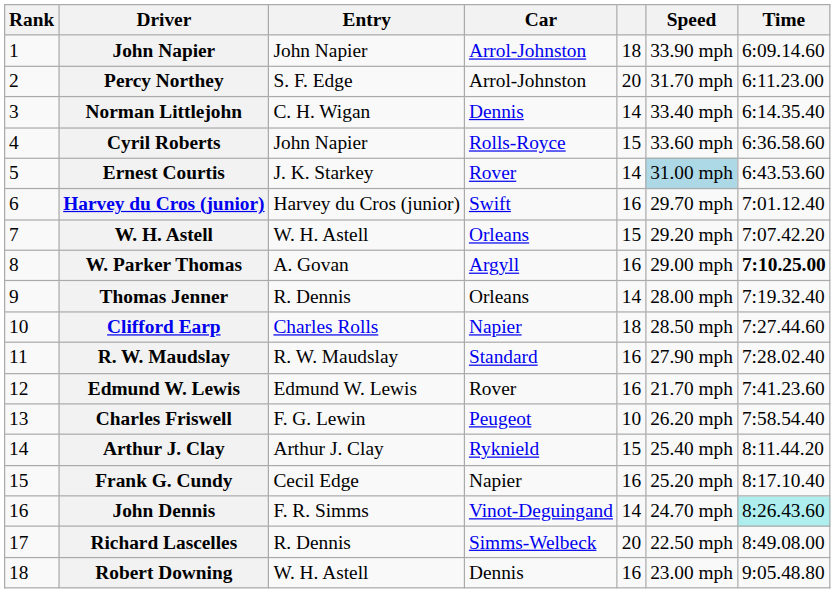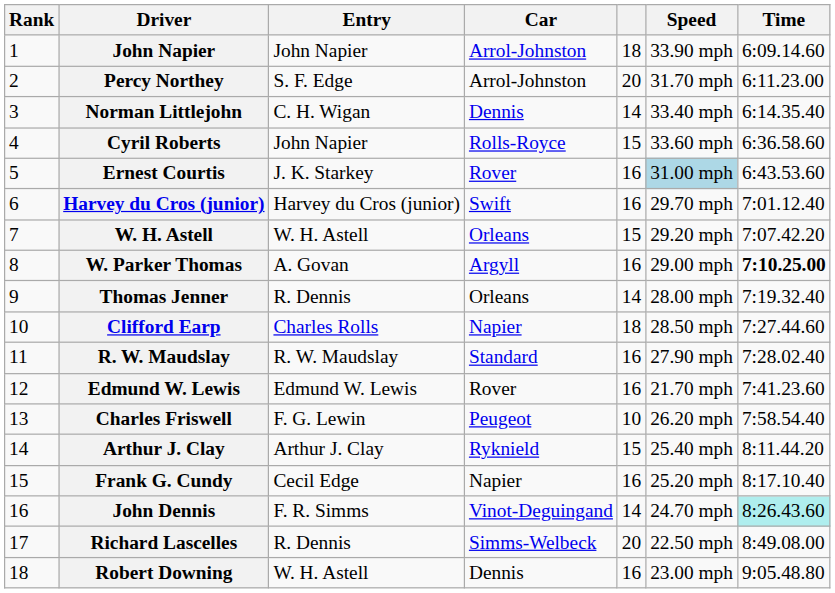Ernest Courtis | column 5: 14 -> 16
